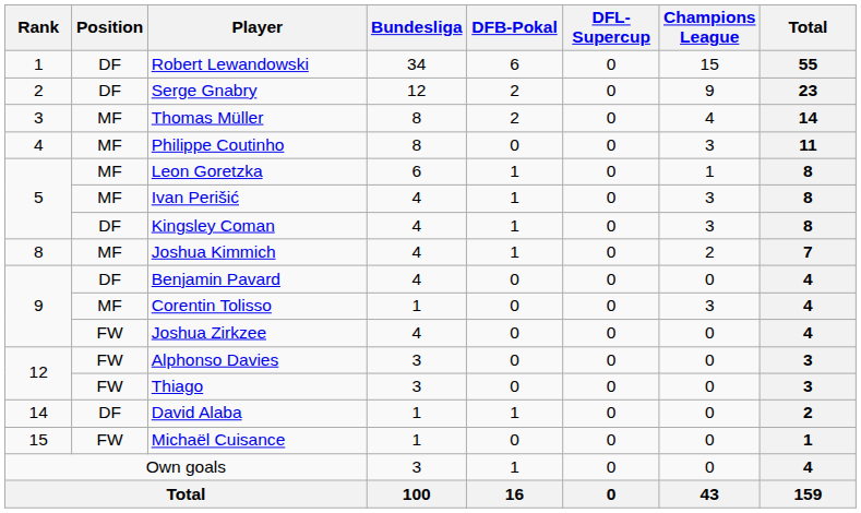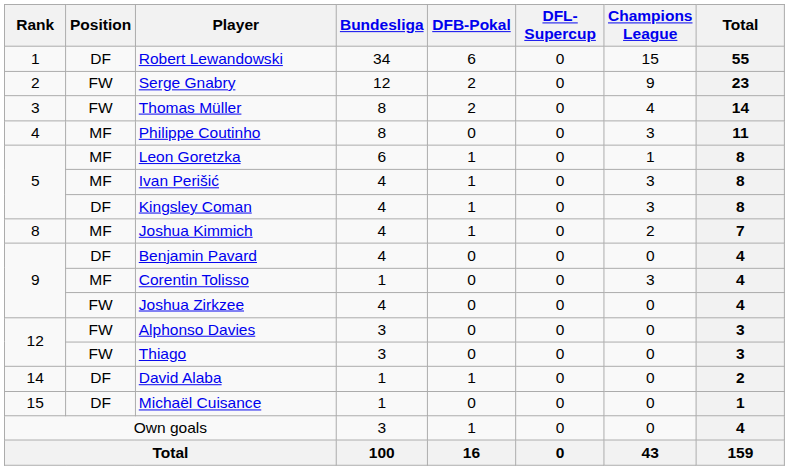Serge Gnabry | Position: DF -> FW
Thomas Müller | Position: MF -> FW
Michaël Cuisance | Position: FW -> DF
